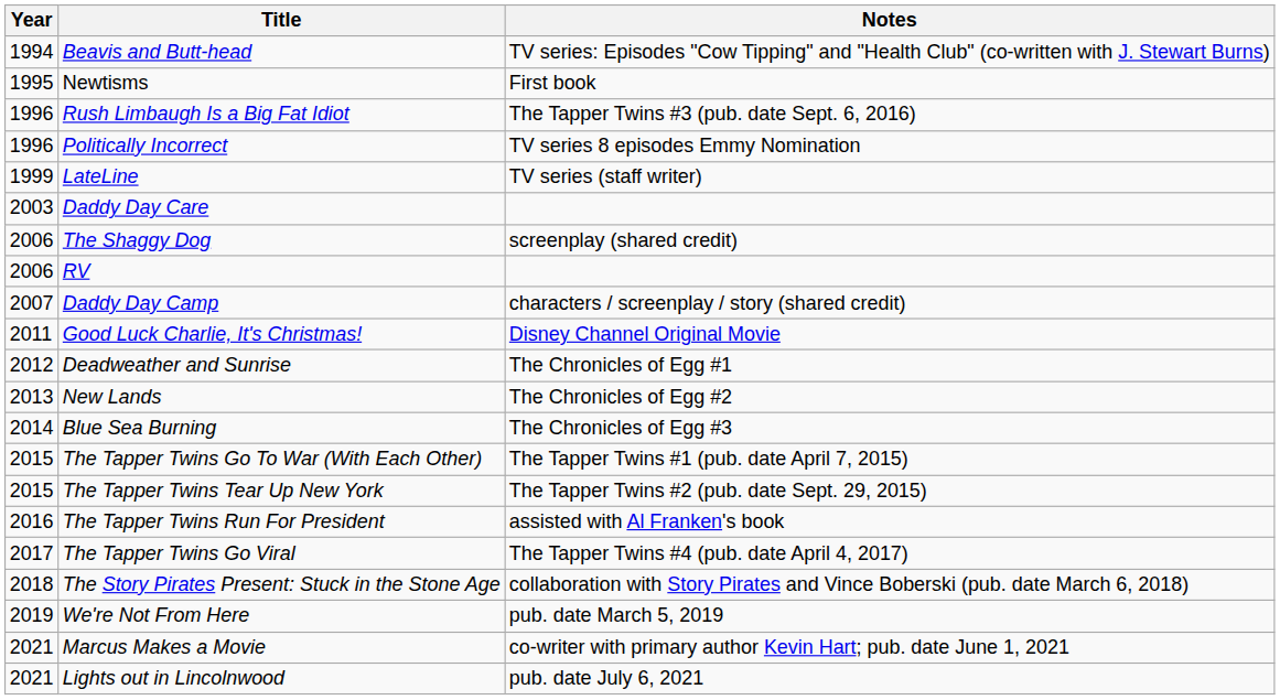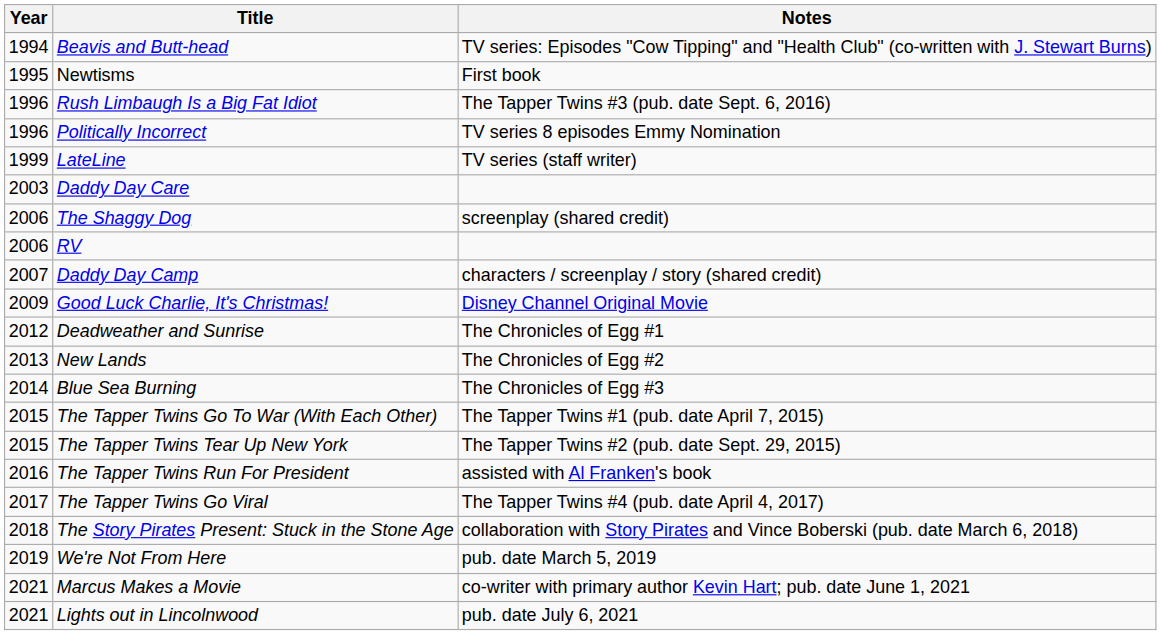Good Luck Charlie, It's Christmas! | Year: 2011 -> 2009
